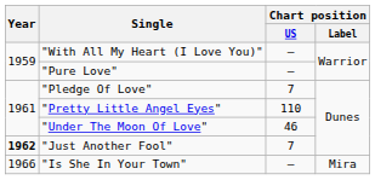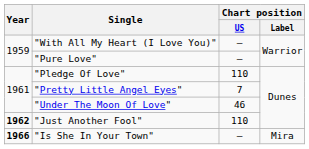"Pledge Of Love" | Chart position / US: 7 -> 110
"Pretty Little Angel Eyes" | Chart position / US: 110 -> 7
"Just Another Fool" | Chart position / US: 7 -> 110
"Is She In Your Town" | Year: normal -> bold
